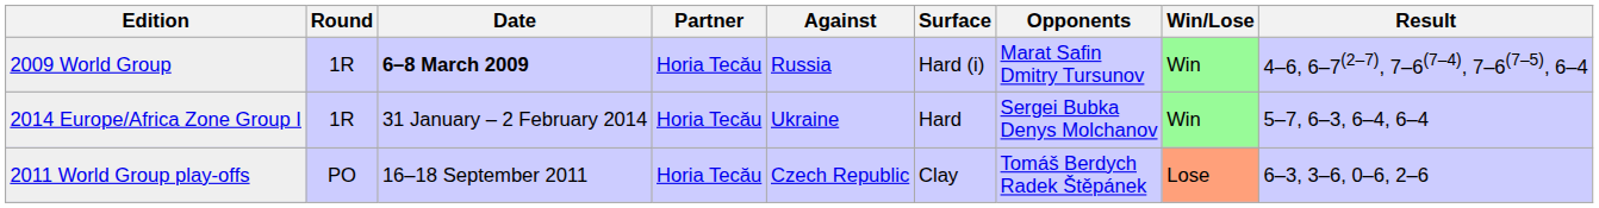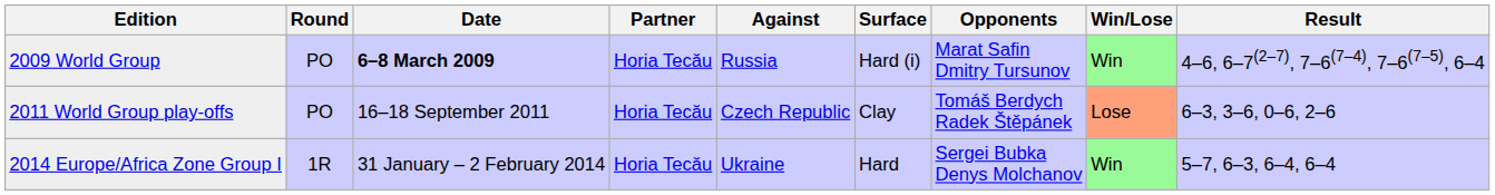2009 World Group | Round: 1R -> PO
rows swapped: 2011 World Group play-offs <-> 2014 Europe/Africa Zone Group I
